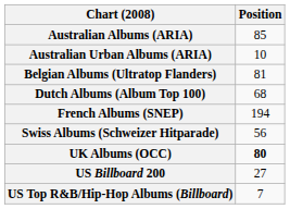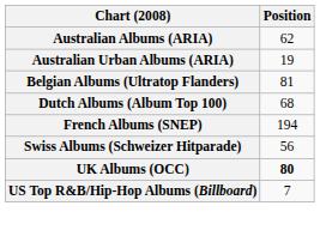Australian Albums (ARIA) | Position: 85 -> 62
Australian Urban Albums (ARIA) | Position: 10 -> 19
- row: US Billboard 200 | 27
